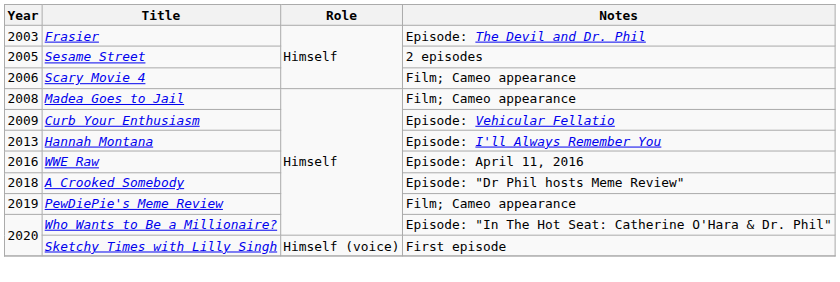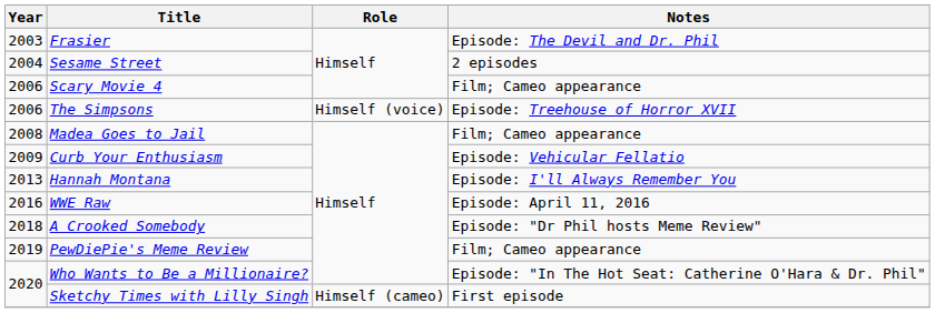Sesame Street | Year: 2005 -> 2004
+ row: 2006 | The Simpsons | Himself (voice) | Episode: Treehouse of Horror XVII
Sketchy Times with Lilly Singh | Role: Himself (voice) -> Himself (cameo)
